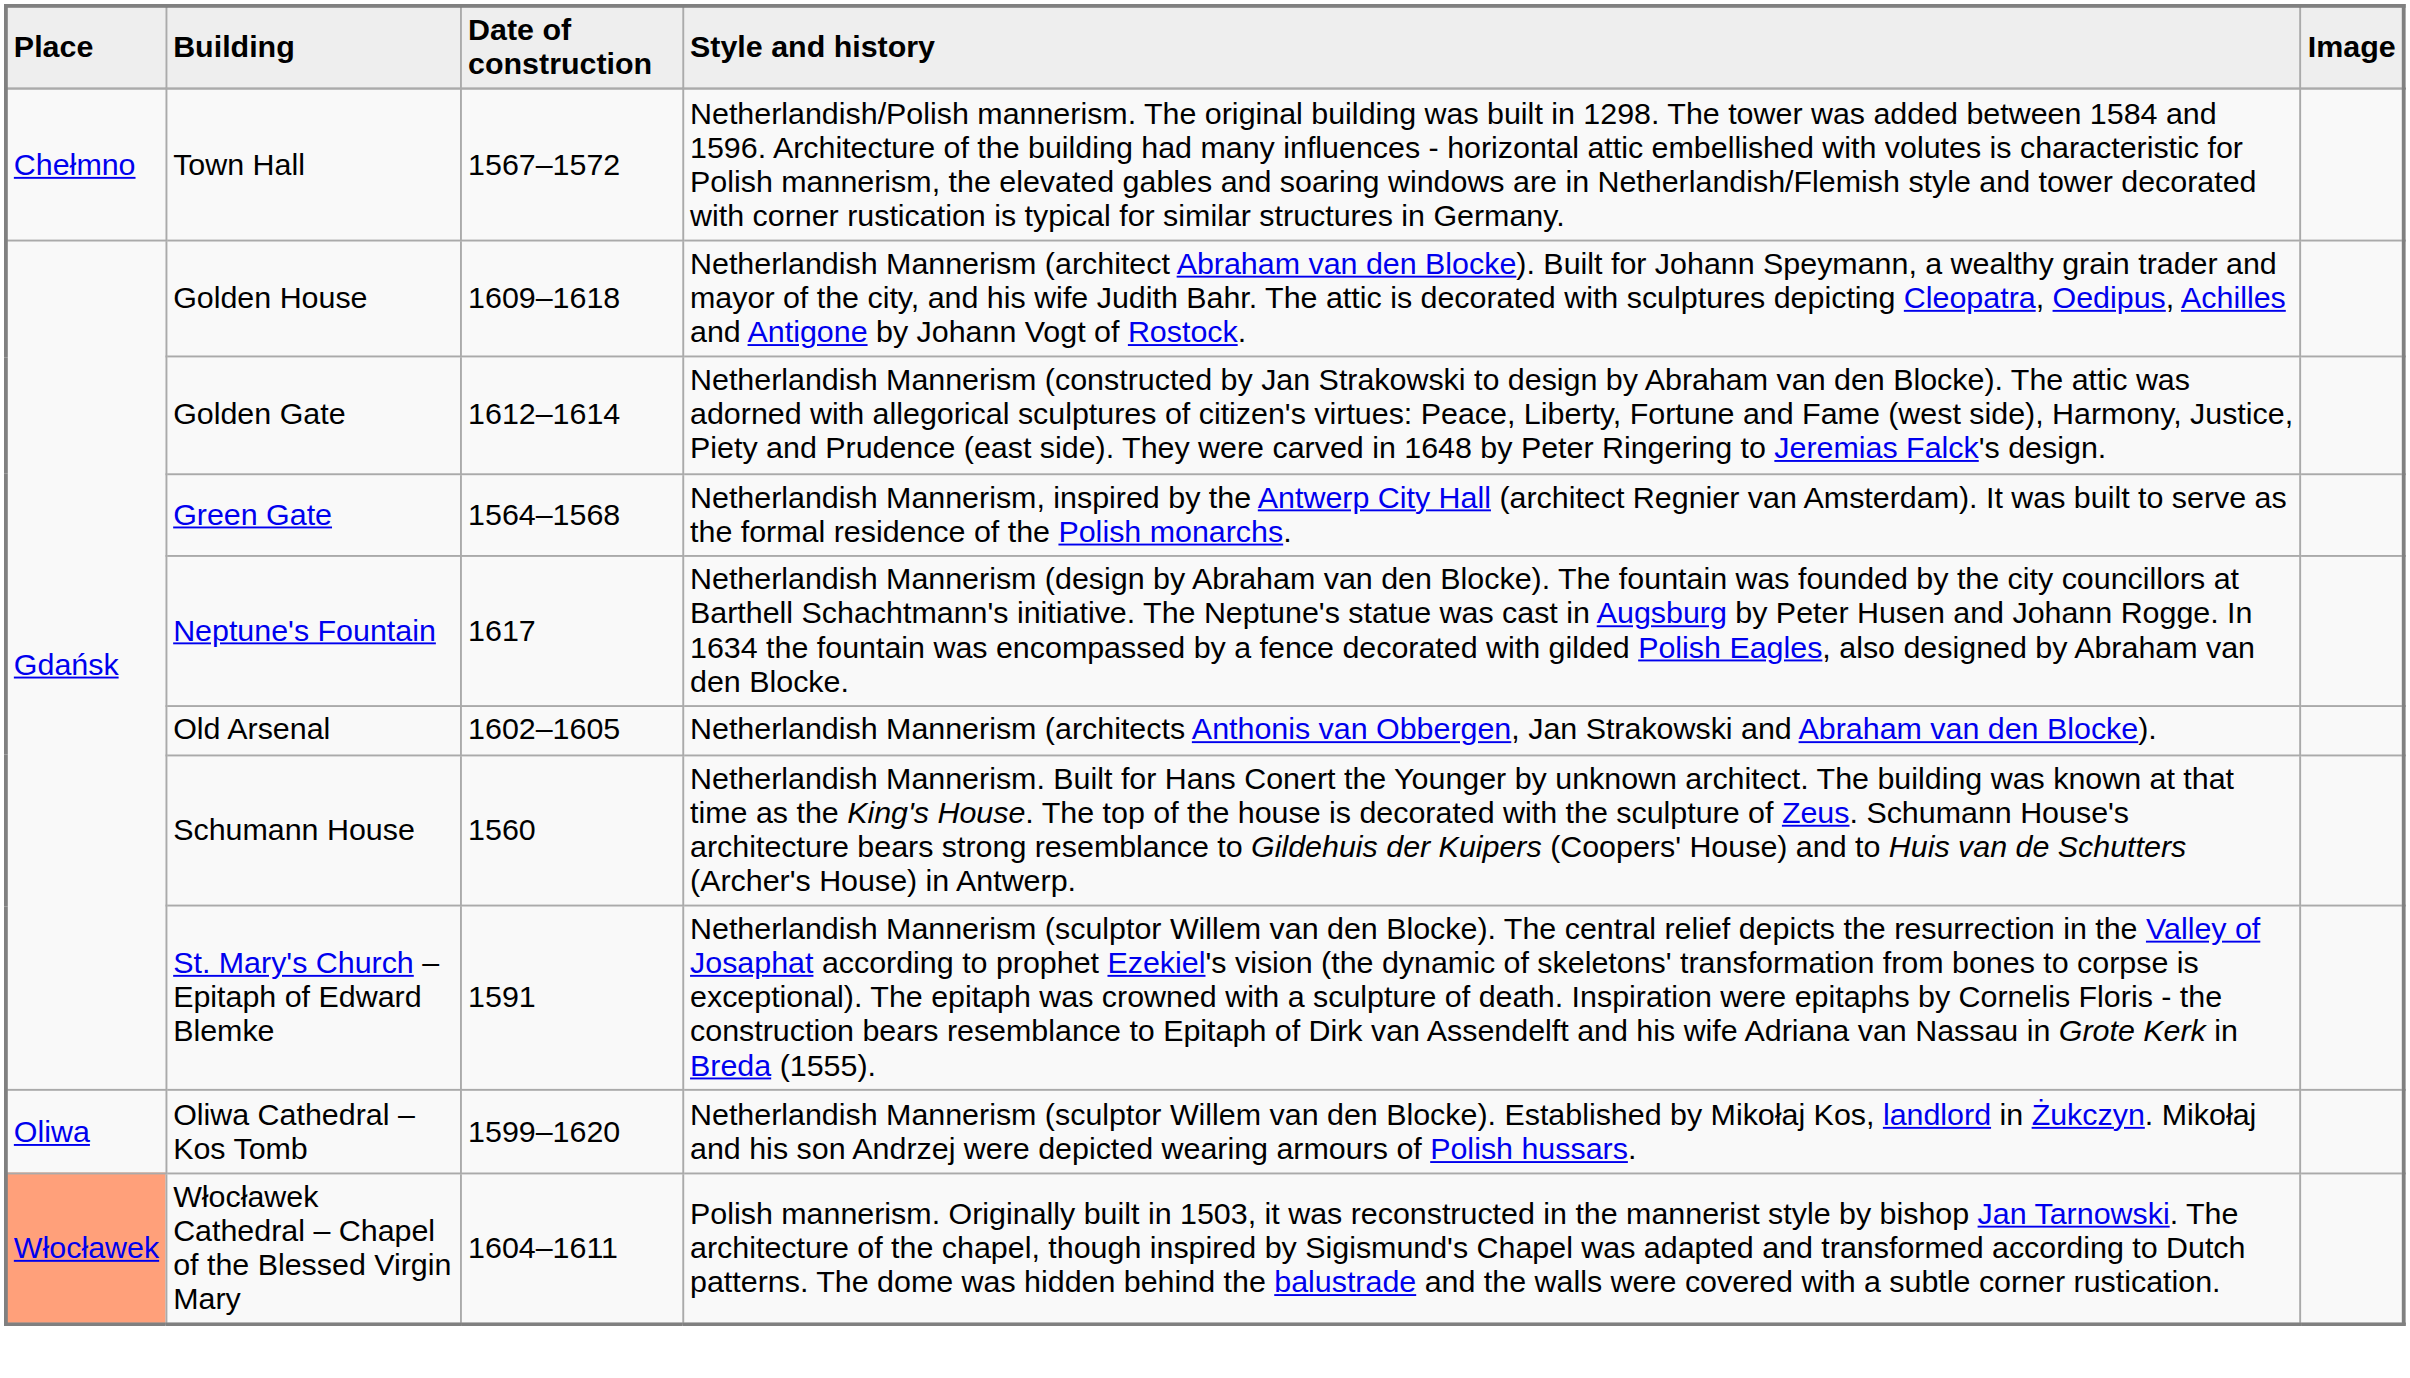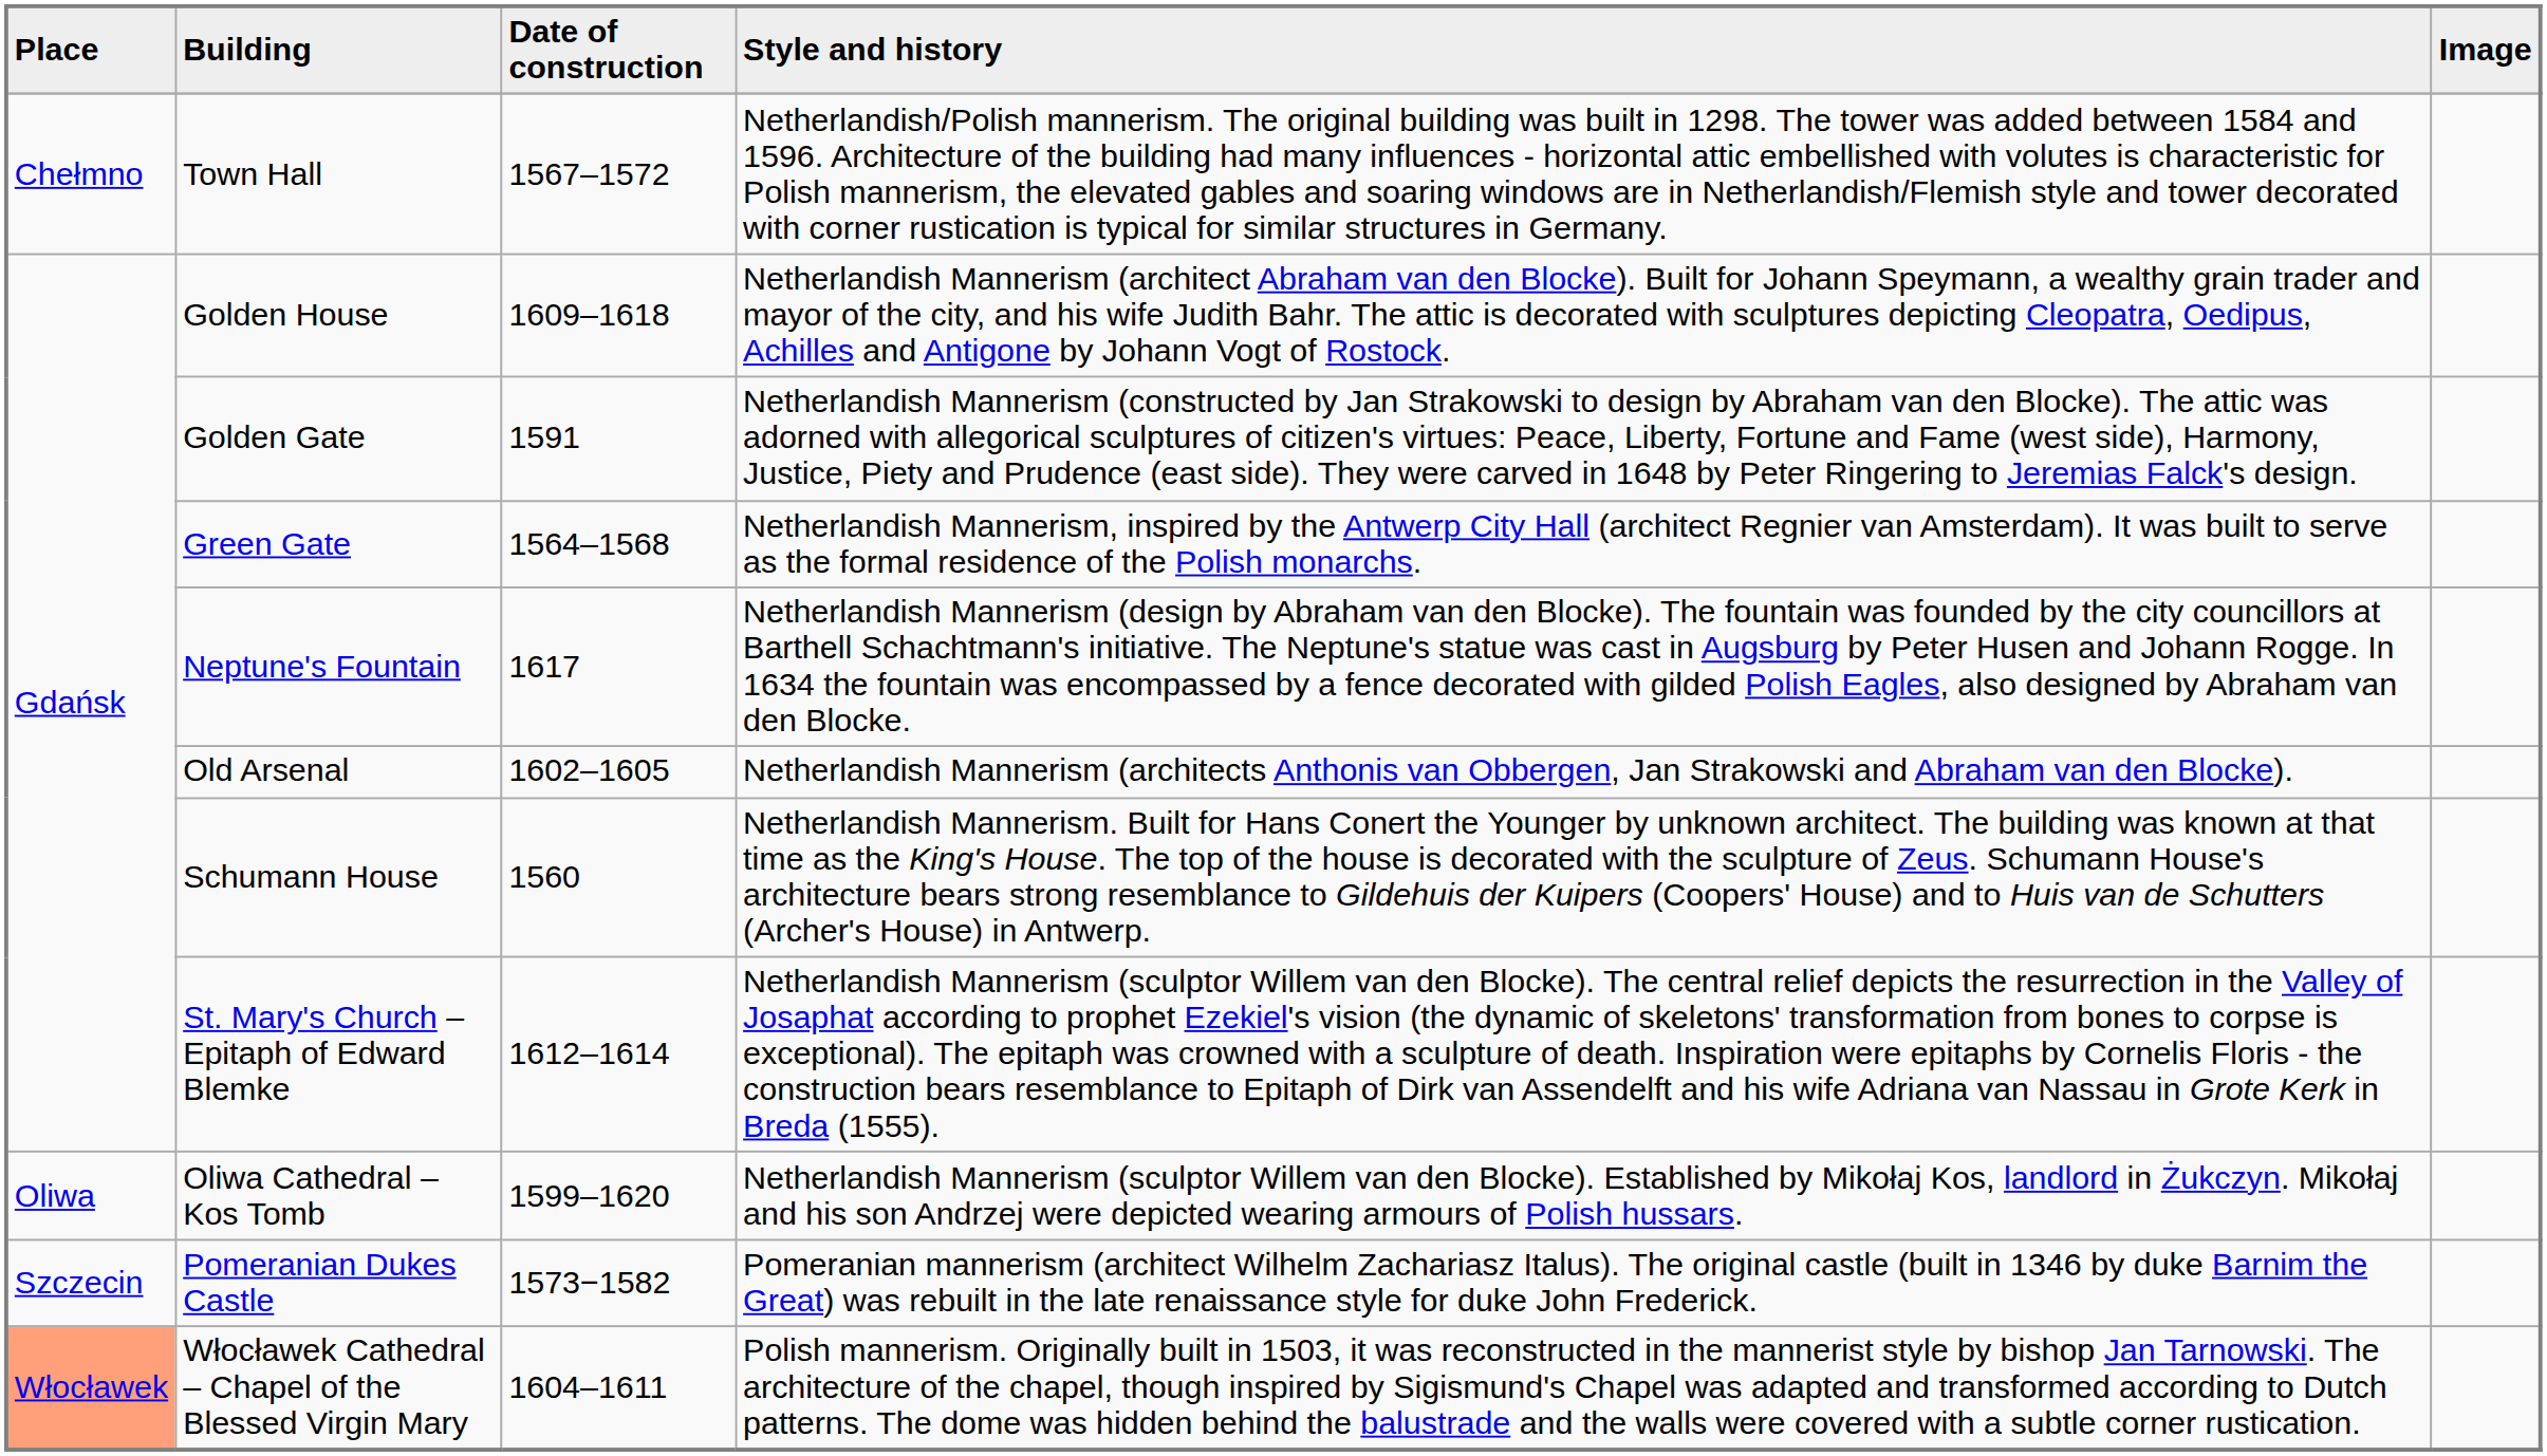Golden Gate | Date of construction: 1612–1614 -> 1591
St. Mary's Church – Epitaph of Edward Blemke | Date of construction: 1591 -> 1612–1614
+ row: Szczecin | Pomeranian Dukes Castle | 1573−1582 | Pomeranian mannerism (architect Wilhelm Zachariasz Italus). The original castle (built in 1346 by duke Barnim the Great) was rebuilt in the late renaissance style for duke John Frederick.
